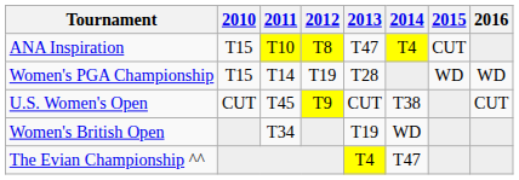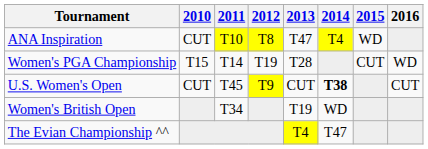ANA Inspiration | 2010: T15 -> CUT
ANA Inspiration | 2015: CUT -> WD
Women's PGA Championship | 2015: WD -> CUT
U.S. Women's Open | 2014: normal -> bold
